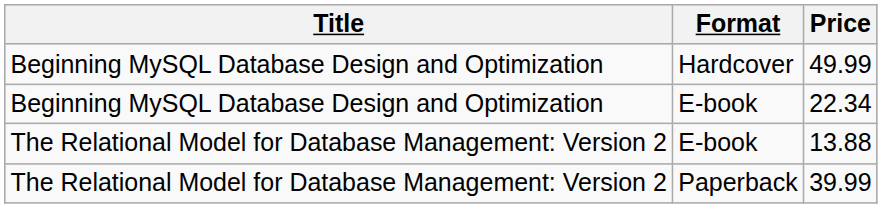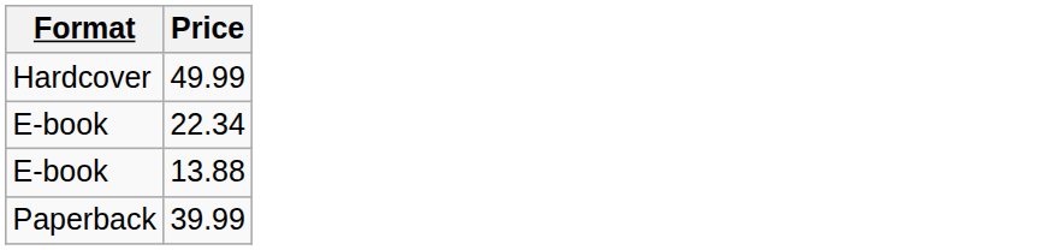- column: Title | Beginning MySQL Database Design and Optimization | Beginning MySQL Database Design and Optimization | The Relational Model for Database Management: Version 2 | The Relational Model for Database Management: Version 2
